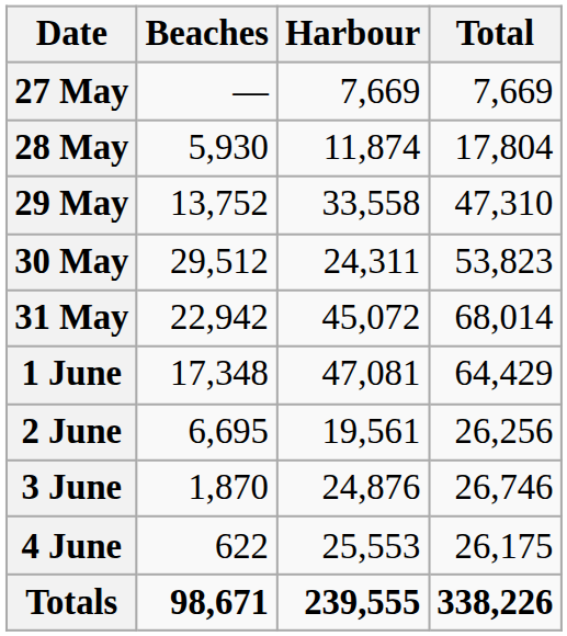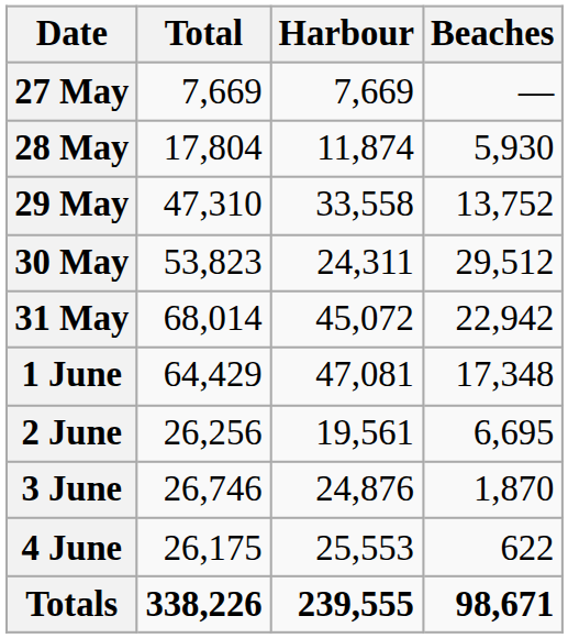columns swapped: Beaches <-> Total
